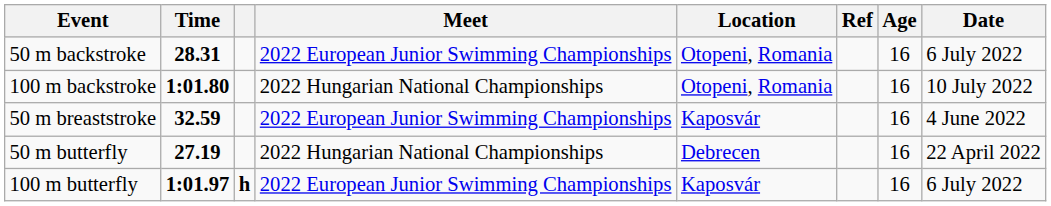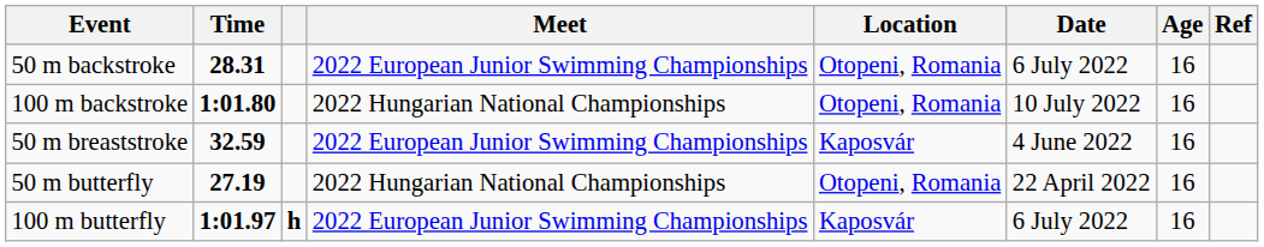columns swapped: Date <-> Ref
50 m butterfly | Location: Debrecen -> Otopeni, Romania
